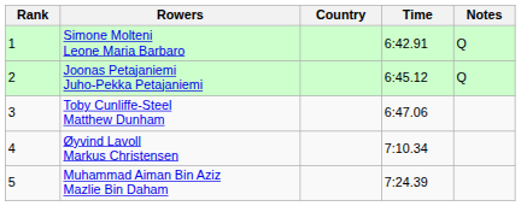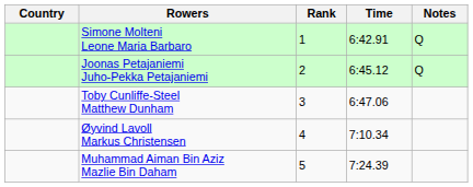columns swapped: Rank <-> Country
